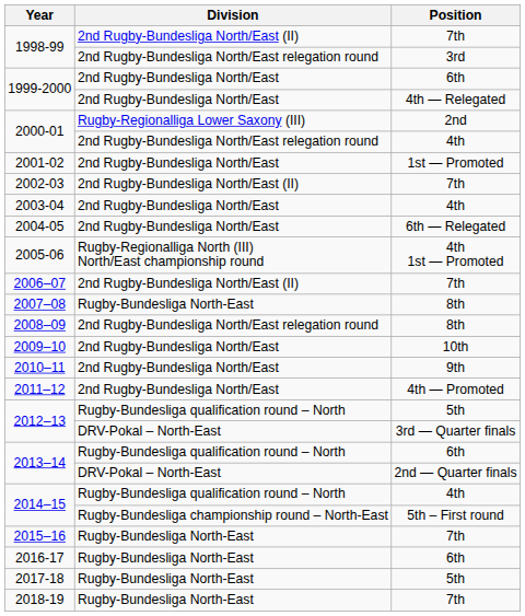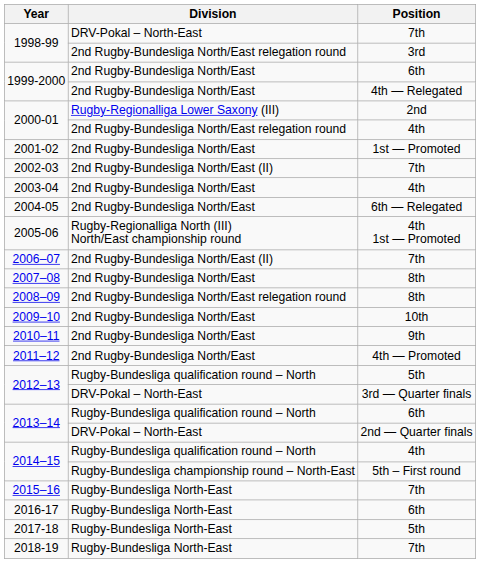1998-99 / 7th | Division: 2nd Rugby-Bundesliga North/East (II) -> DRV-Pokal – North-East
2007–08 | Division: Rugby-Bundesliga North-East -> 2nd Rugby-Bundesliga North/East
